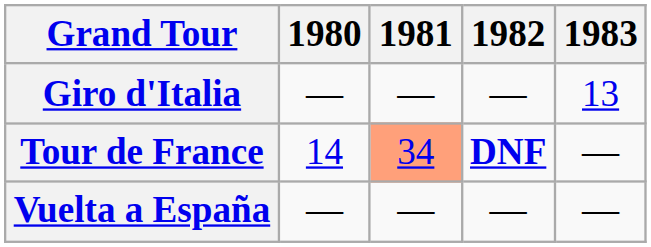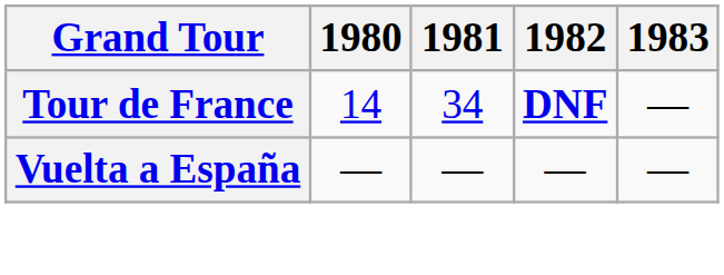- row: Giro d'Italia | — | — | — | 13
Tour de France | 1981: lightsalmon background -> no background
